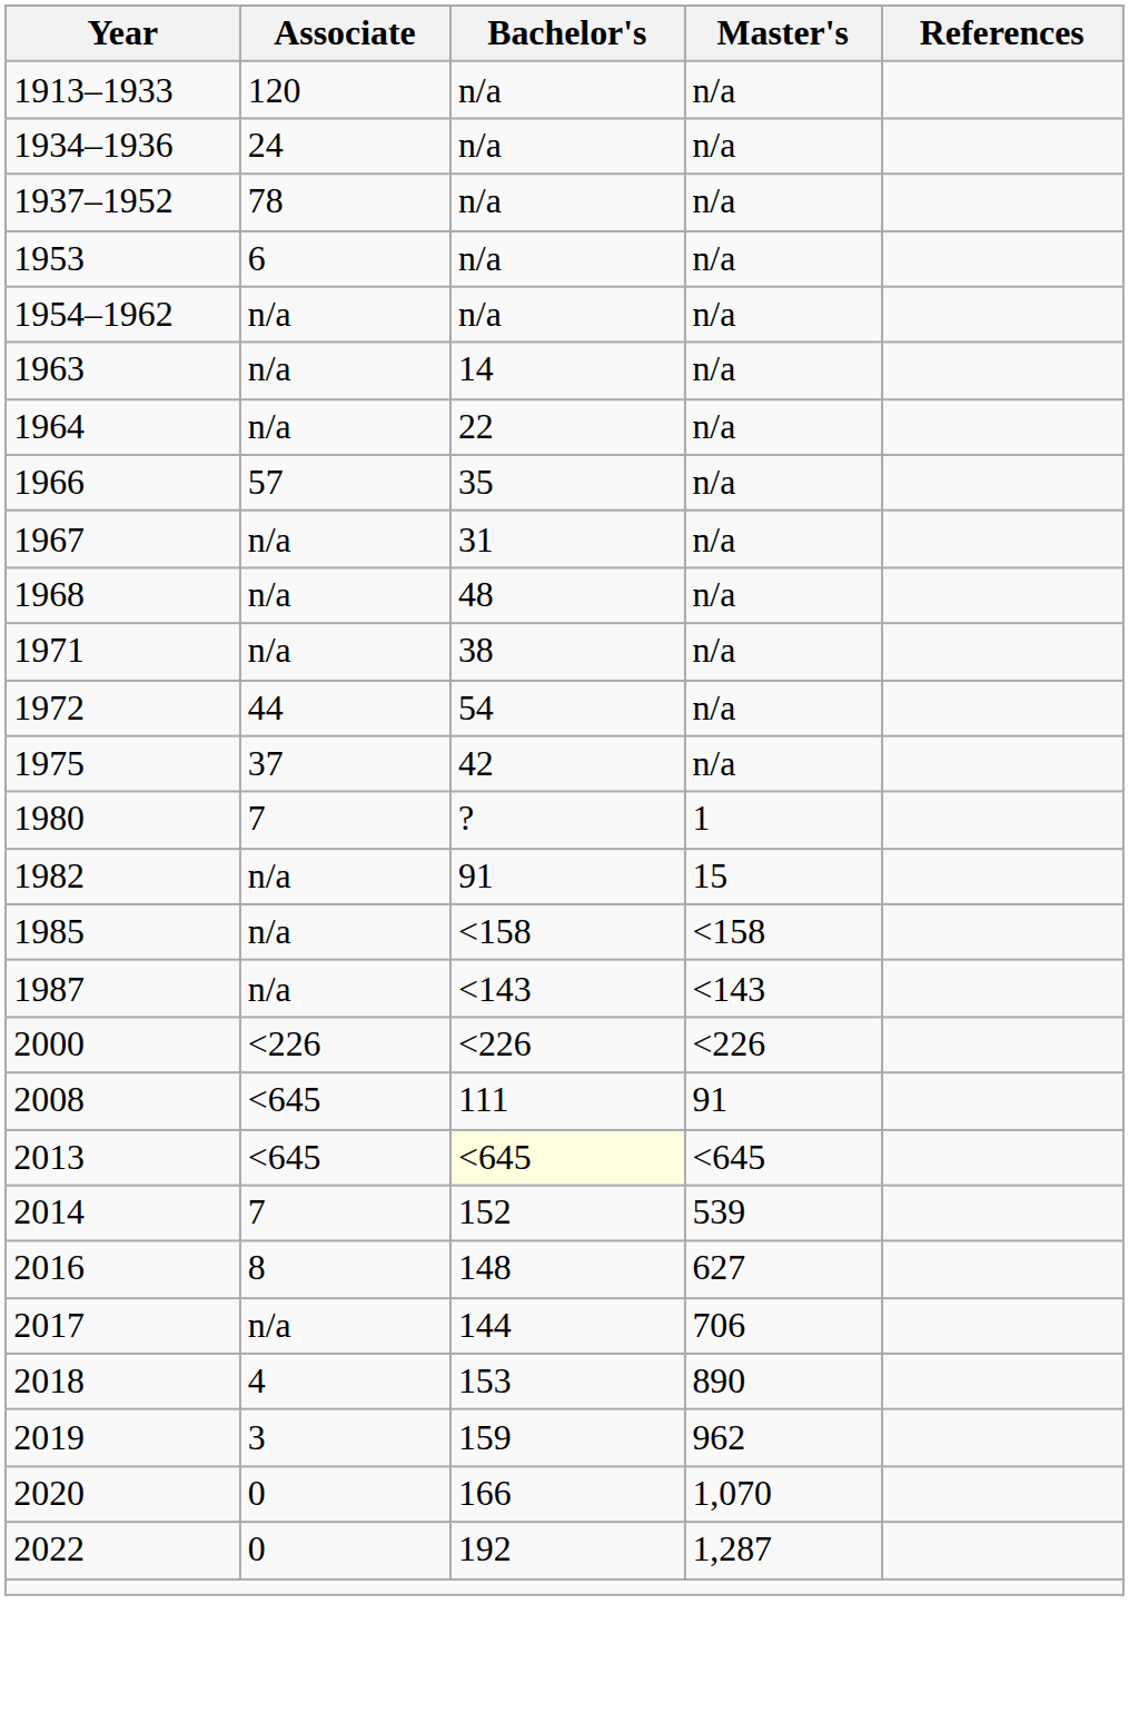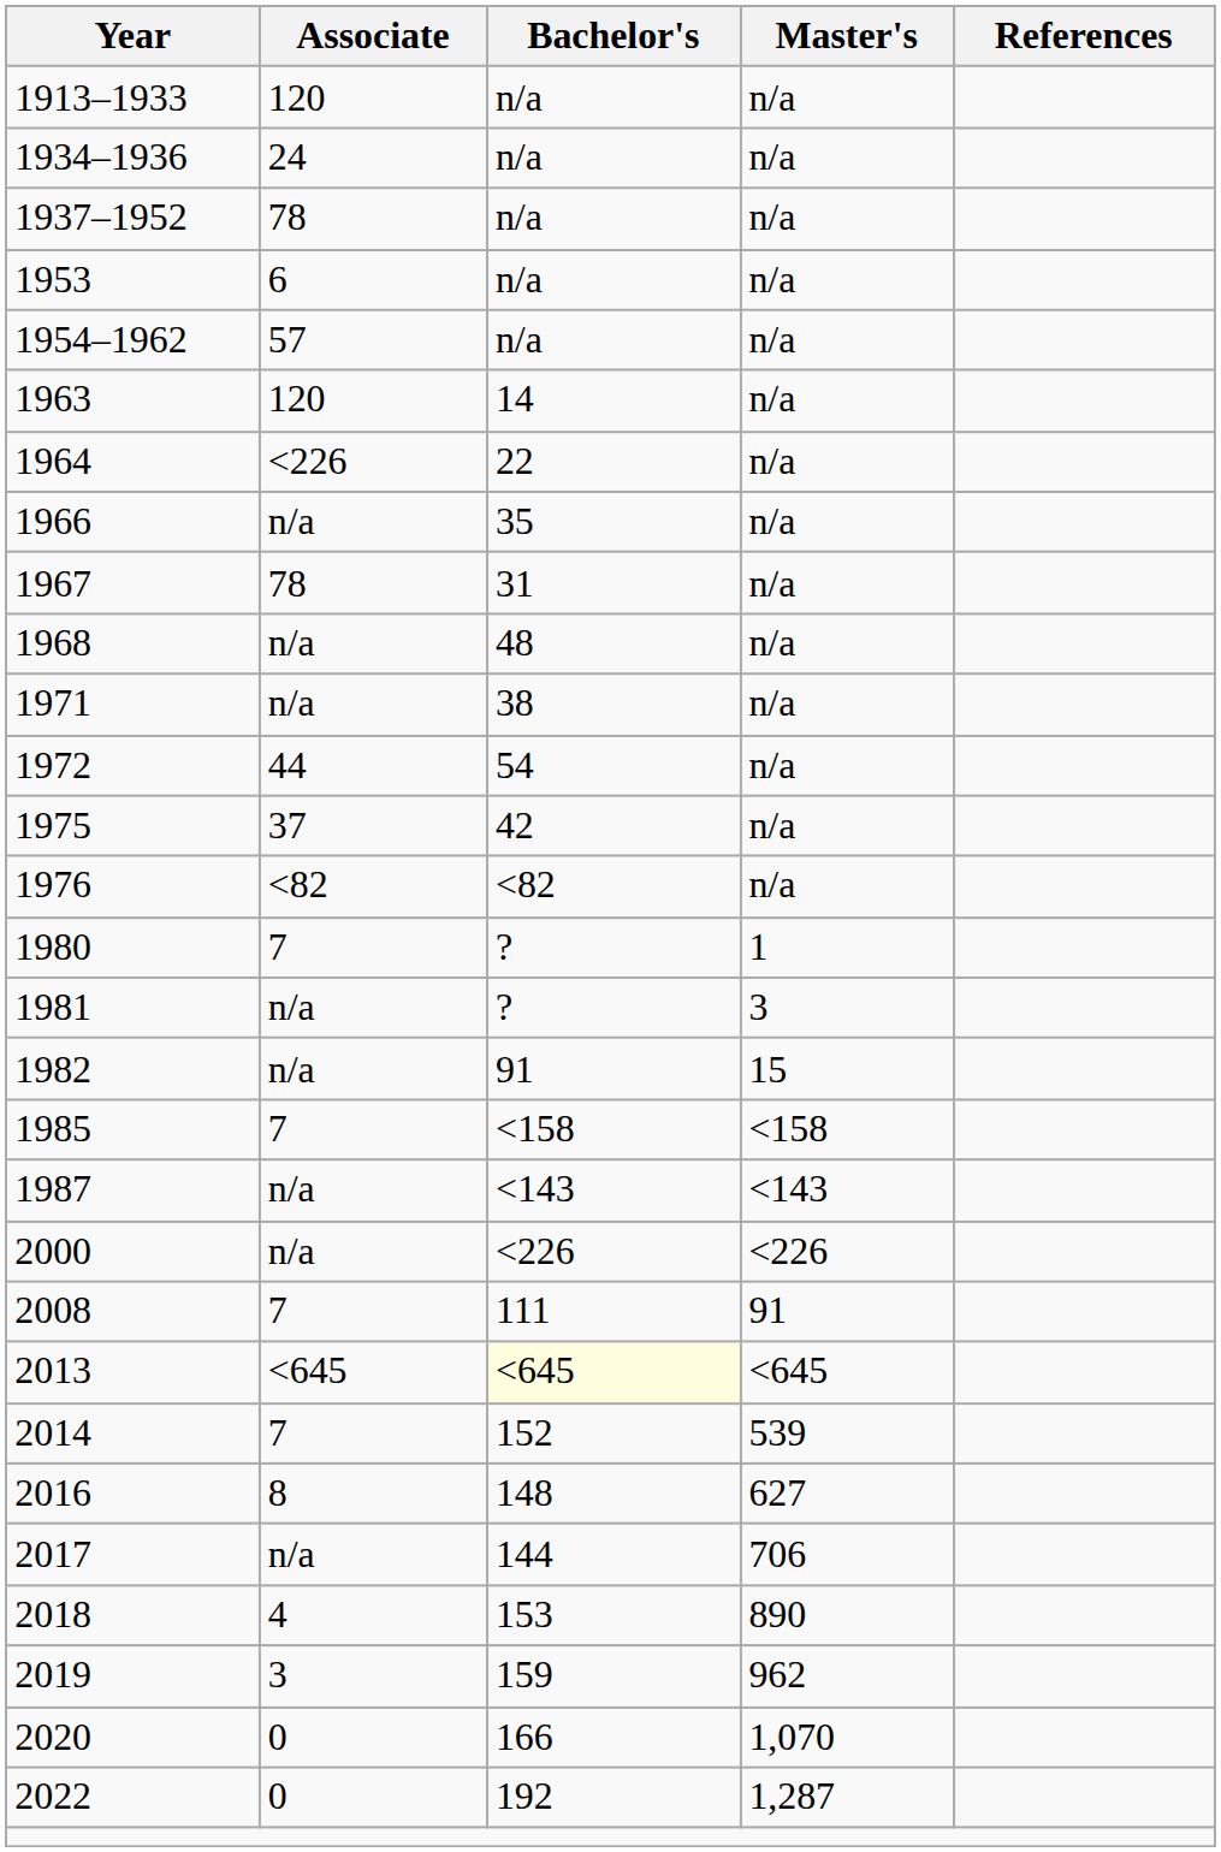1954–1962 | Associate: n/a -> 57
1963 | Associate: n/a -> 120
1964 | Associate: n/a -> <226
1966 | Associate: 57 -> n/a
1967 | Associate: n/a -> 78
+ row: 1976 | <82 | <82 | n/a
+ row: 1981 | n/a | ? | 3
1985 | Associate: n/a -> 7
2000 | Associate: <226 -> n/a
2008 | Associate: <645 -> 7
